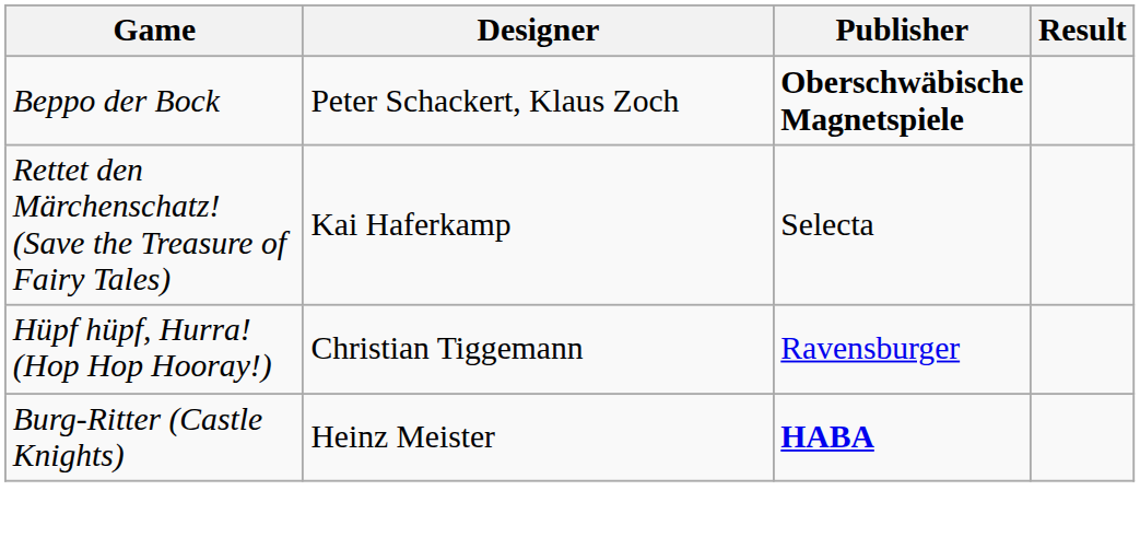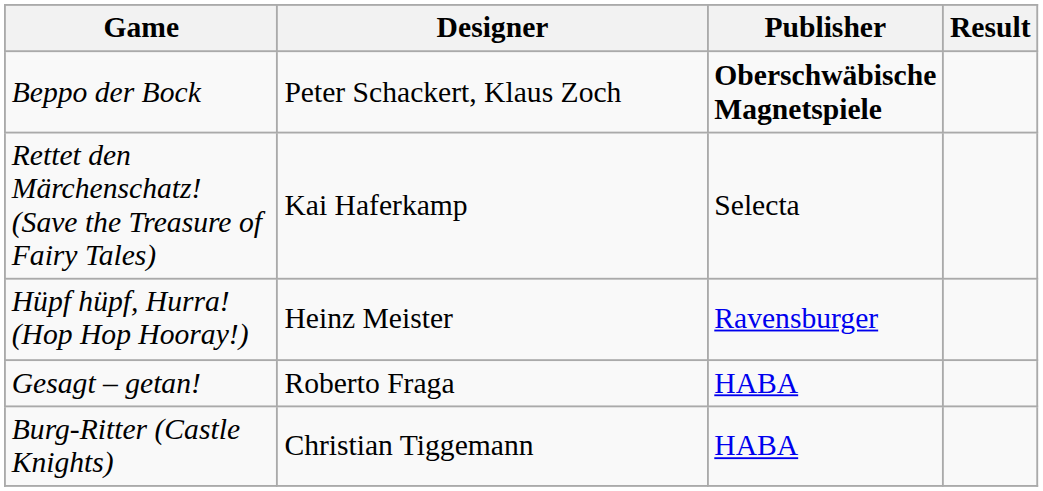Hüpf hüpf, Hurra! (Hop Hop Hooray!) | Designer: Christian Tiggemann -> Heinz Meister
+ row: Gesagt – getan! | Roberto Fraga | HABA
Burg-Ritter (Castle Knights) | Designer: Heinz Meister -> Christian Tiggemann
Burg-Ritter (Castle Knights) | Publisher: bold -> normal
